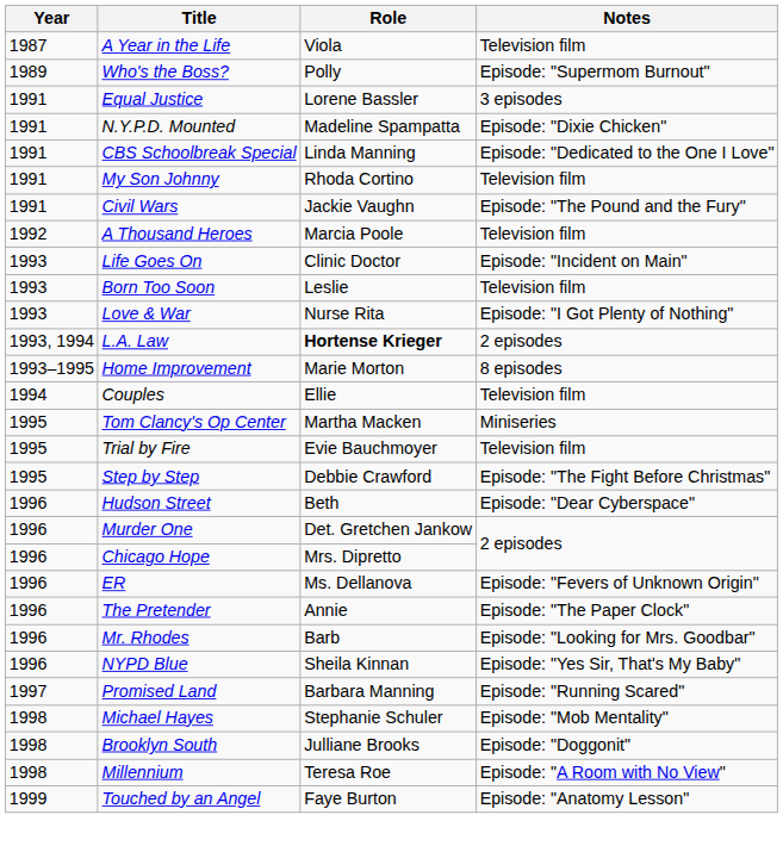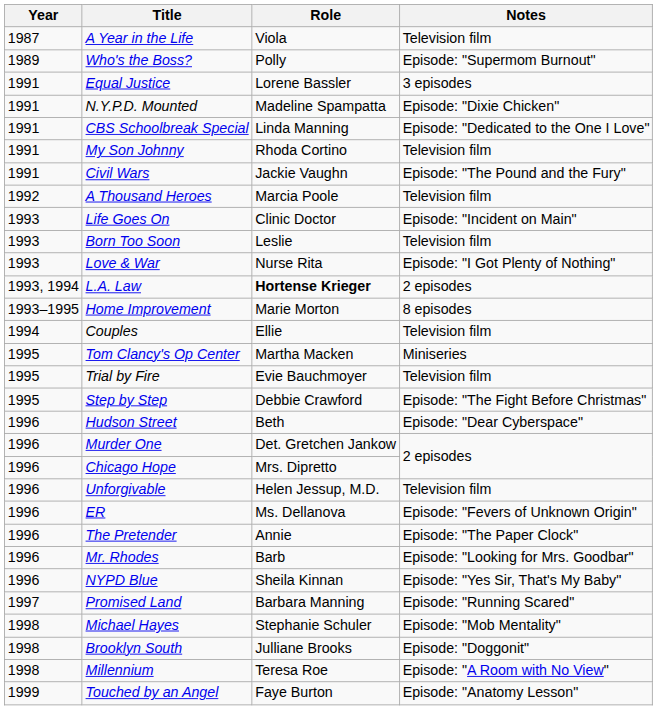+ row: 1996 | Unforgivable | Helen Jessup, M.D. | Television film
